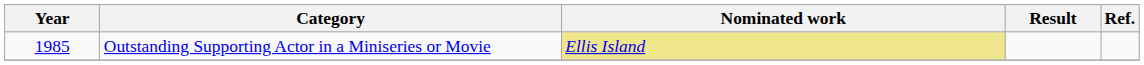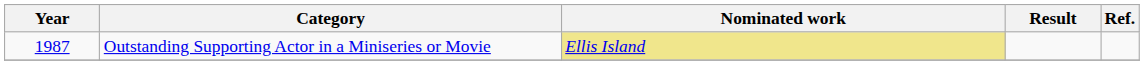Outstanding Supporting Actor in a Miniseries or Movie | Year: 1985 -> 1987
